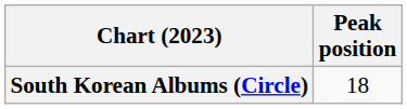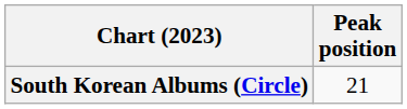South Korean Albums (Circle) | Peak position: 18 -> 21
